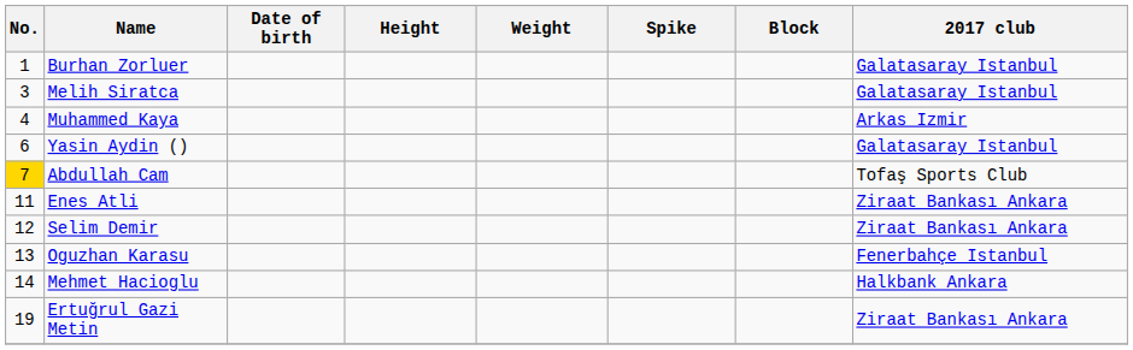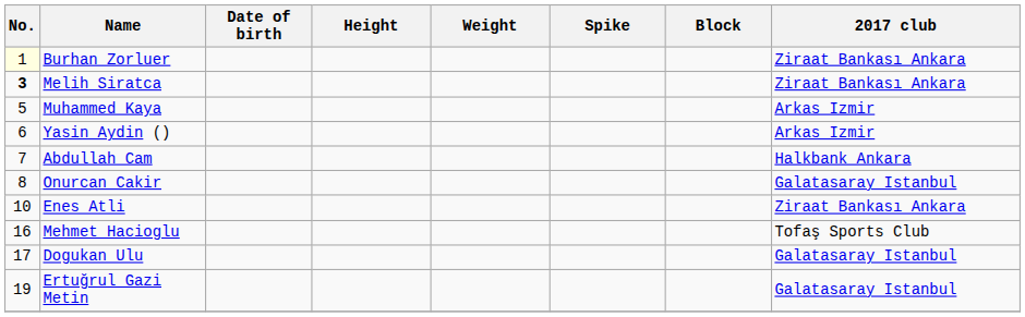Burhan Zorluer | No.: no background -> lightyellow background
Burhan Zorluer | 2017 club: Galatasaray Istanbul -> Ziraat Bankası Ankara
Melih Siratca | No.: normal -> bold
Melih Siratca | 2017 club: Galatasaray Istanbul -> Ziraat Bankası Ankara
Muhammed Kaya | No.: 4 -> 5
Yasin Aydin () | 2017 club: Galatasaray Istanbul -> Arkas Izmir
Abdullah Cam | No.: gold background -> no background
Abdullah Cam | 2017 club: Tofaş Sports Club -> Halkbank Ankara
+ row: 8 | Onurcan Cakir | Galatasaray Istanbul
Enes Atli | No.: 11 -> 10
- row: 12 | Selim Demir | Ziraat Bankası Ankara
- row: 13 | Oguzhan Karasu | Fenerbahçe Istanbul
Mehmet Hacioglu | No.: 14 -> 16
Mehmet Hacioglu | 2017 club: Halkbank Ankara -> Tofaş Sports Club
+ row: 17 | Dogukan Ulu | Galatasaray Istanbul
Ertuğrul Gazi Metin | 2017 club: Ziraat Bankası Ankara -> Galatasaray Istanbul
